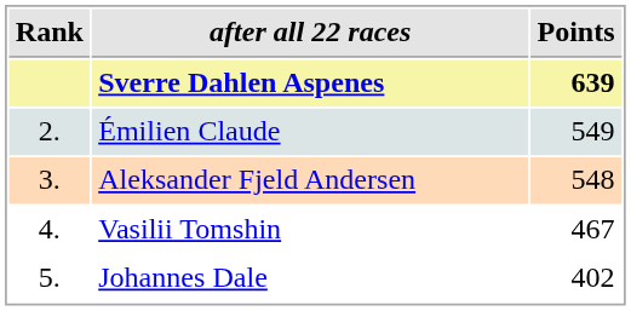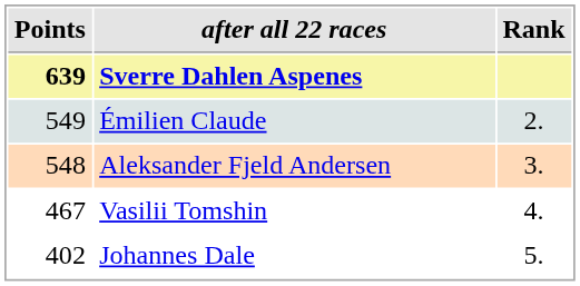columns swapped: Rank <-> Points
